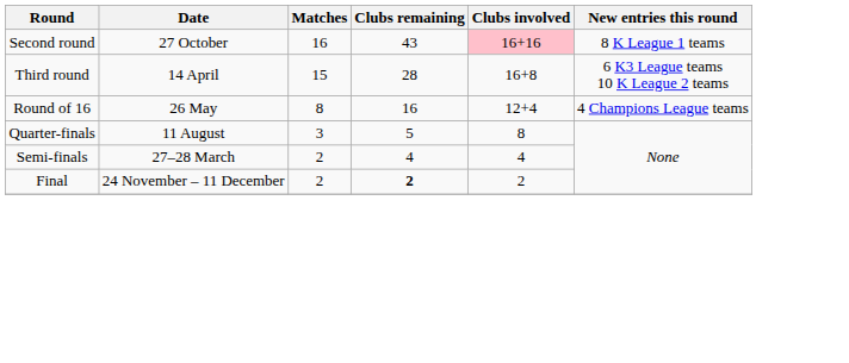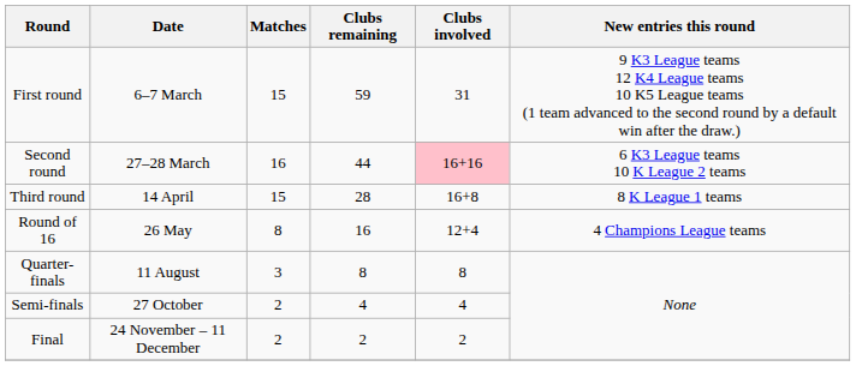+ row: First round | 6–7 March | 15 | 59 | 31 | 9 K3 League teams 12 K4 League teams 10 K5 League teams (1 team advanced to the second round by a default win after the draw.)
Second round | Date: 27 October -> 27–28 March
Second round | Clubs remaining: 43 -> 44
Second round | New entries this round: 8 K League 1 teams -> 6 K3 League teams 10 K League 2 teams
Third round | New entries this round: 6 K3 League teams 10 K League 2 teams -> 8 K League 1 teams
Quarter-finals | Clubs remaining: 5 -> 8
Semi-finals | Date: 27–28 March -> 27 October
Final | Clubs remaining: bold -> normal
